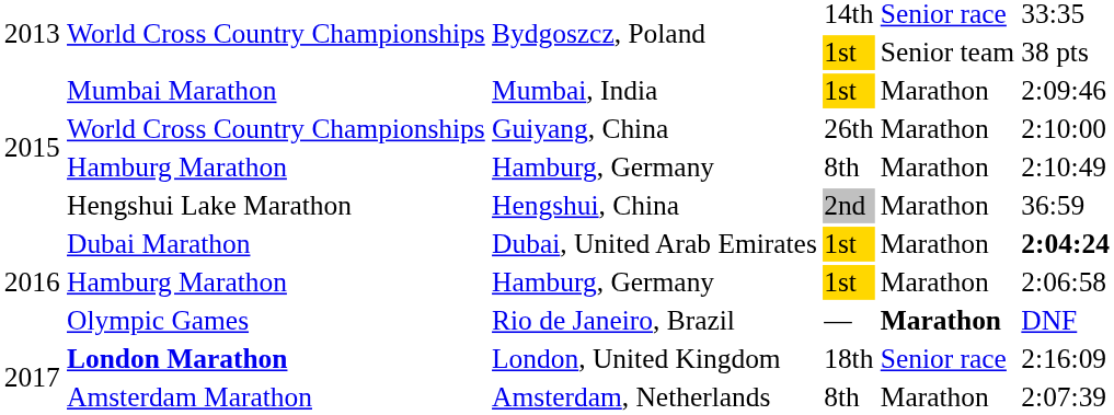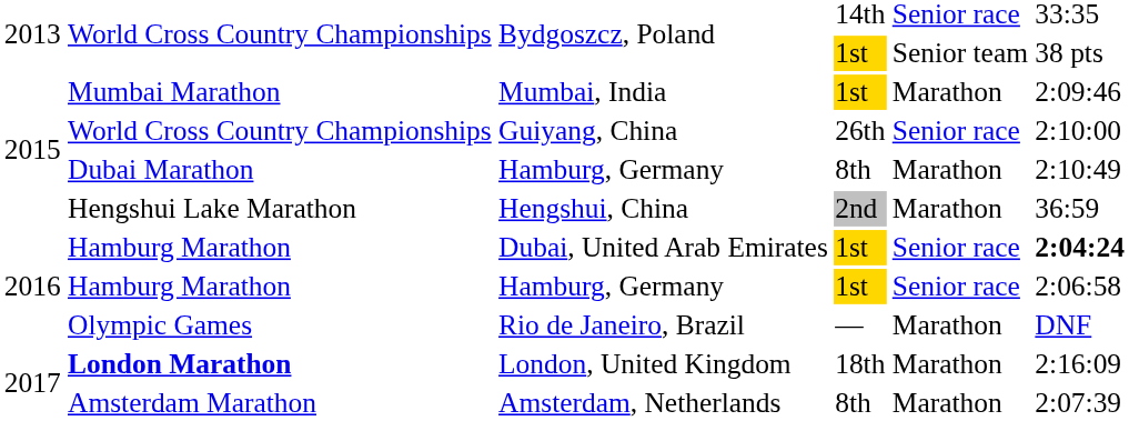Guiyang, China | column 5: Marathon -> Senior race
Hamburg, Germany / 8th | column 2: Hamburg Marathon -> Dubai Marathon
Dubai, United Arab Emirates | column 2: Dubai Marathon -> Hamburg Marathon
Dubai, United Arab Emirates | column 5: Marathon -> Senior race
Hamburg, Germany / 1st | column 5: Marathon -> Senior race
Rio de Janeiro, Brazil | column 5: bold -> normal
London, United Kingdom | column 5: Senior race -> Marathon
